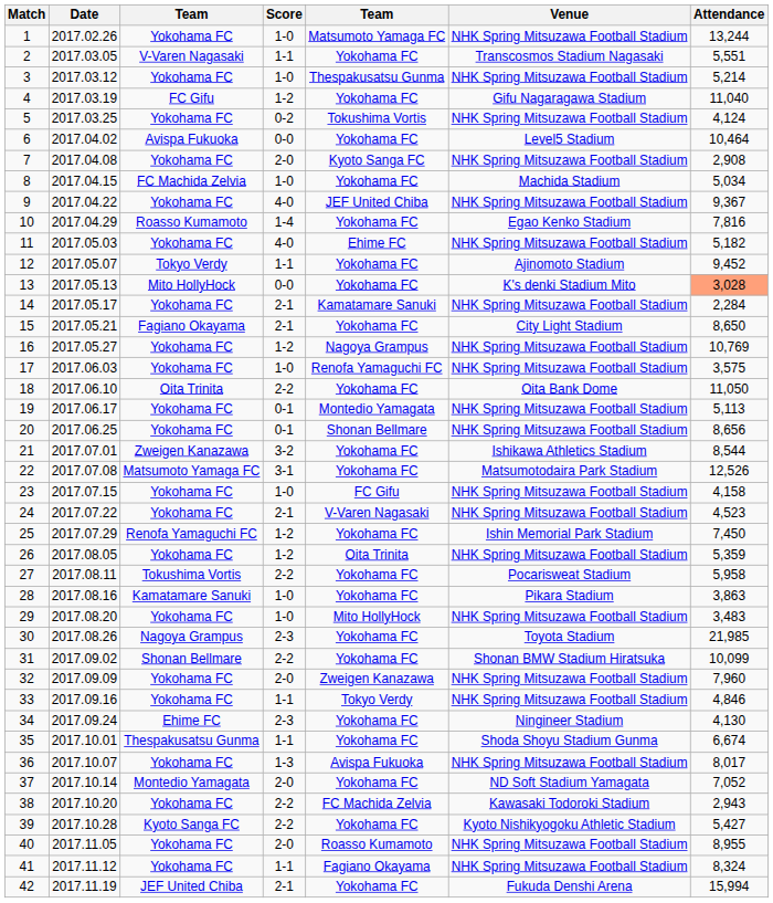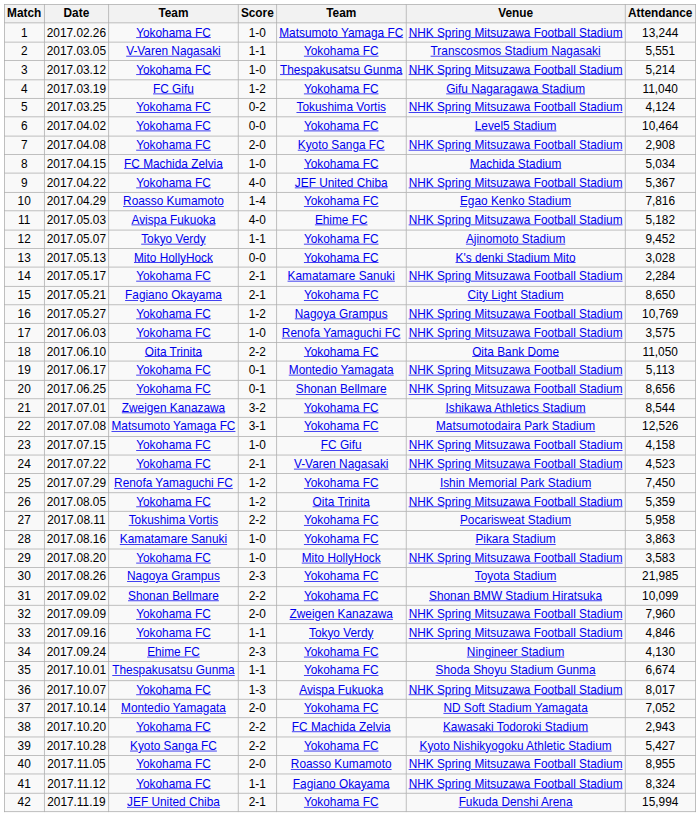6 | column 3: Avispa Fukuoka -> Yokohama FC
9 | Attendance: 9,367 -> 5,367
11 | column 3: Yokohama FC -> Avispa Fukuoka
13 | Attendance: lightsalmon background -> no background
29 | Attendance: 3,483 -> 3,583
